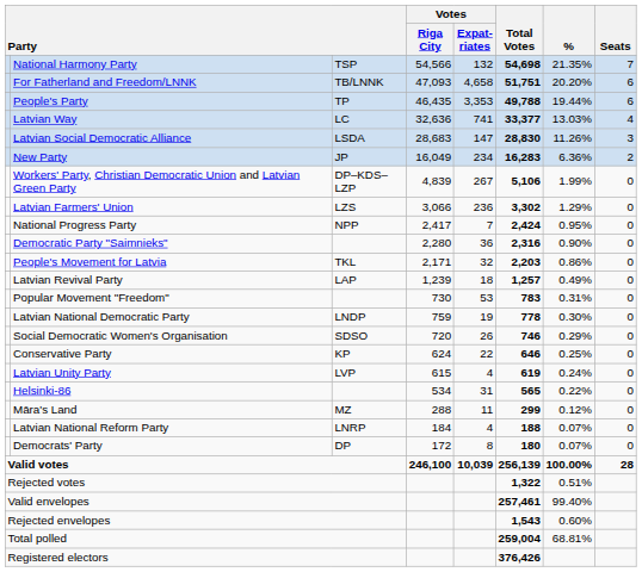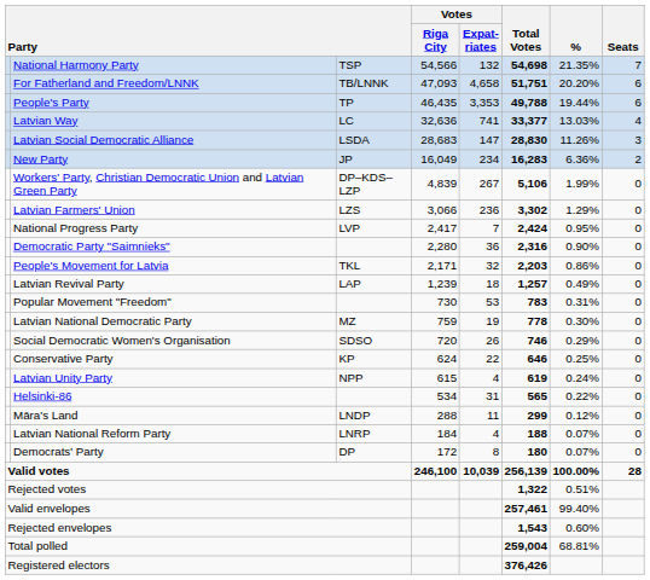National Progress Party | column 3: NPP -> LVP
Latvian National Democratic Party | column 3: LNDP -> MZ
Latvian Unity Party | column 3: LVP -> NPP
Māra's Land | column 3: MZ -> LNDP
